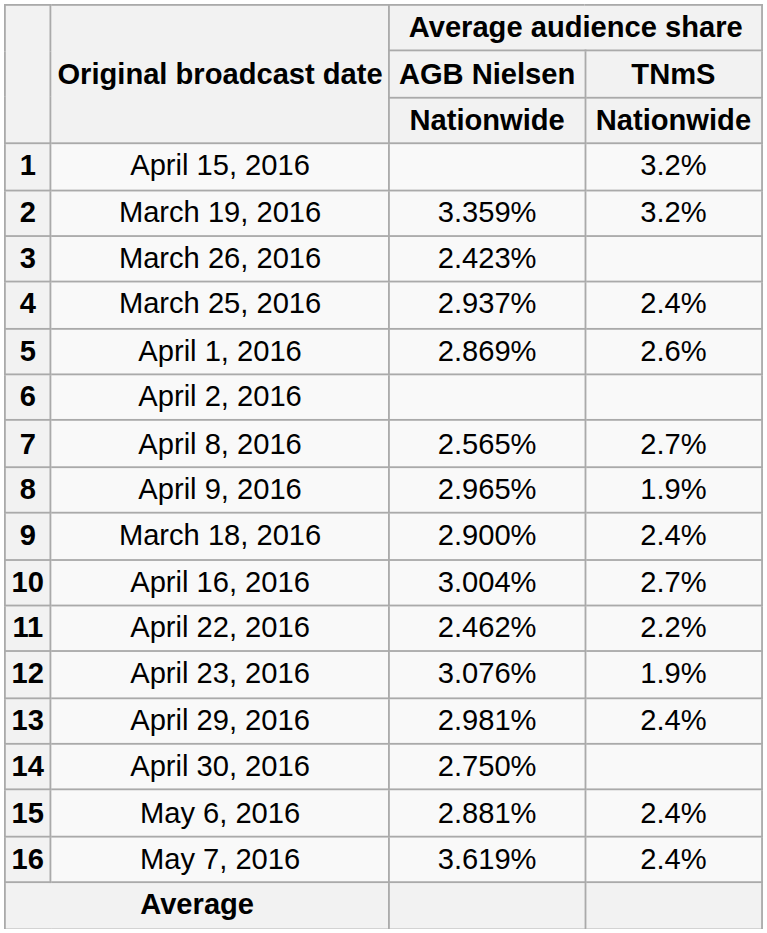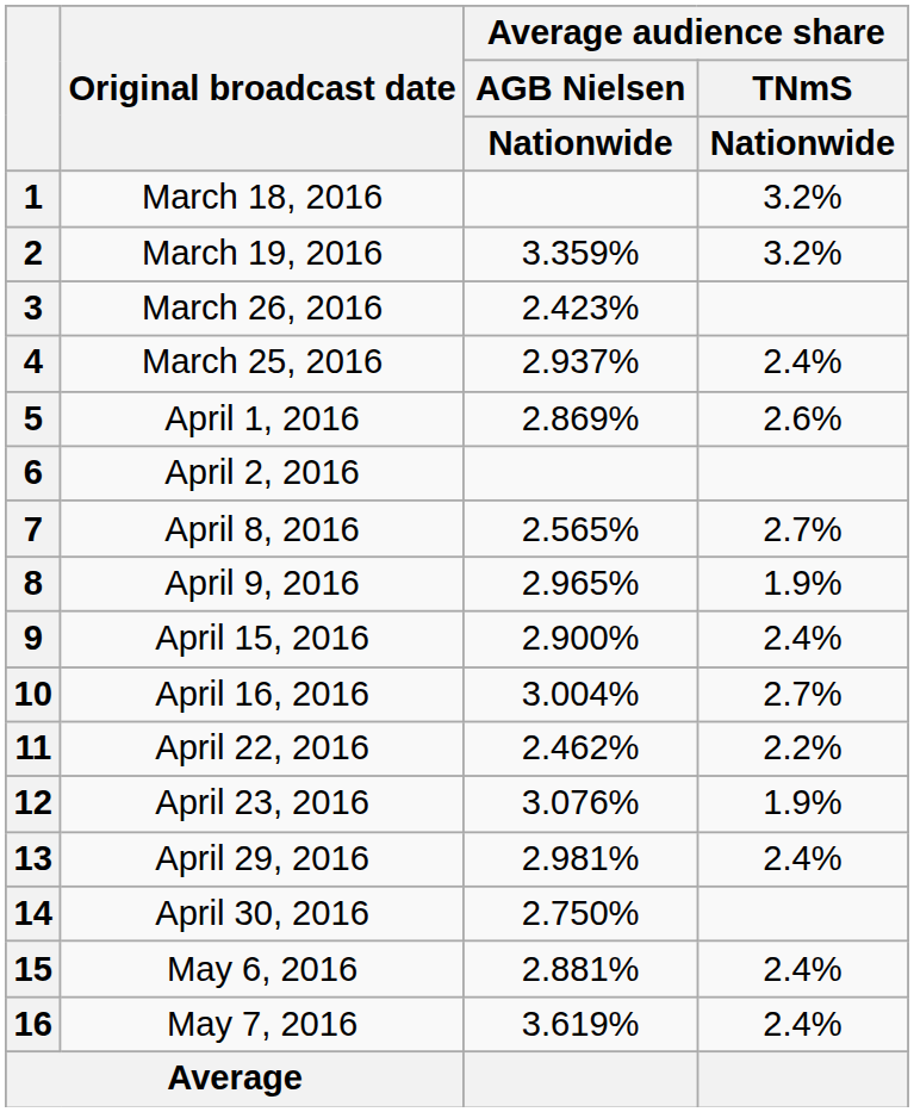1 | Original broadcast date: April 15, 2016 -> March 18, 2016
9 | Original broadcast date: March 18, 2016 -> April 15, 2016
